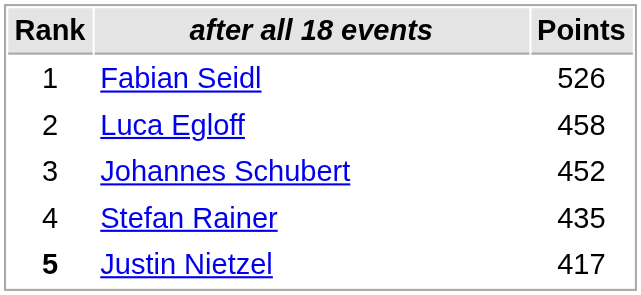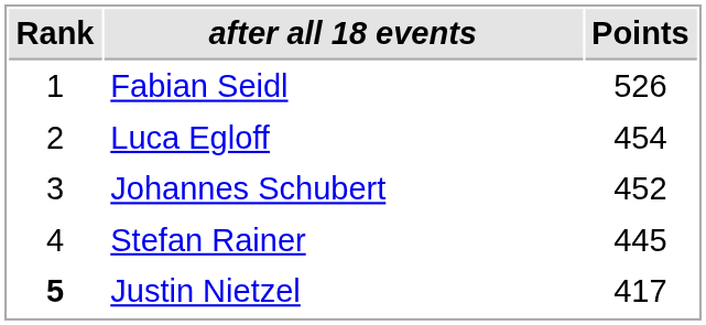Luca Egloff | Points: 458 -> 454
Stefan Rainer | Points: 435 -> 445
